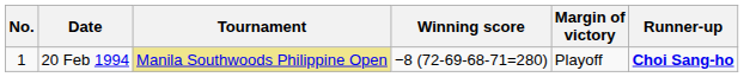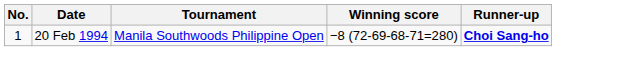- column: Margin of victory | Playoff
20 Feb 1994 | Tournament: khaki background -> no background
